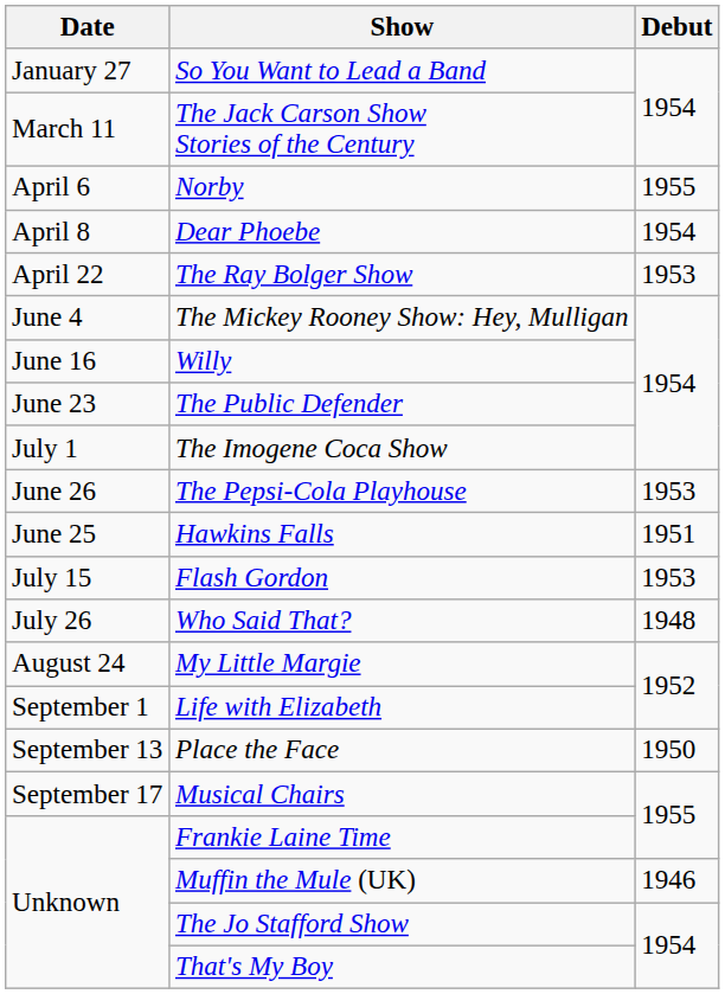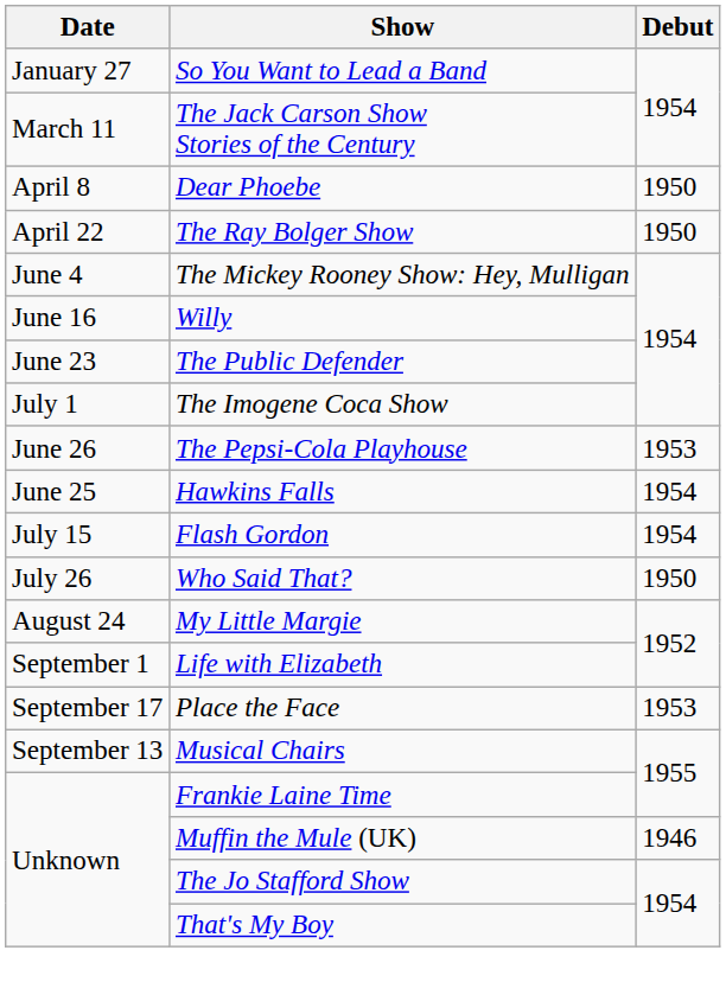- row: April 6 | Norby | 1955
Dear Phoebe | Debut: 1954 -> 1950
The Ray Bolger Show | Debut: 1953 -> 1950
Hawkins Falls | Debut: 1951 -> 1954
Flash Gordon | Debut: 1953 -> 1954
Who Said That? | Debut: 1948 -> 1950
Place the Face | Date: September 13 -> September 17
Place the Face | Debut: 1950 -> 1953
Musical Chairs | Date: September 17 -> September 13
